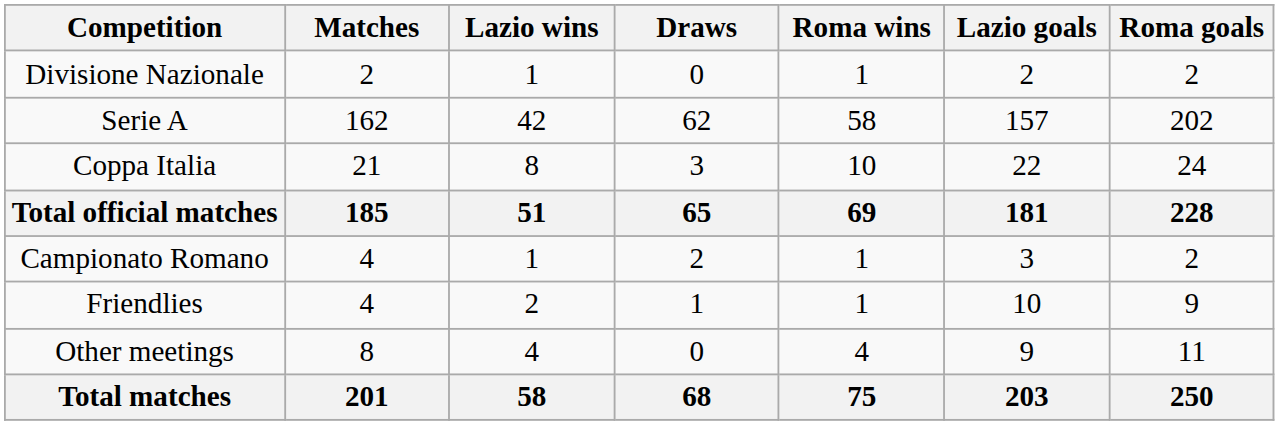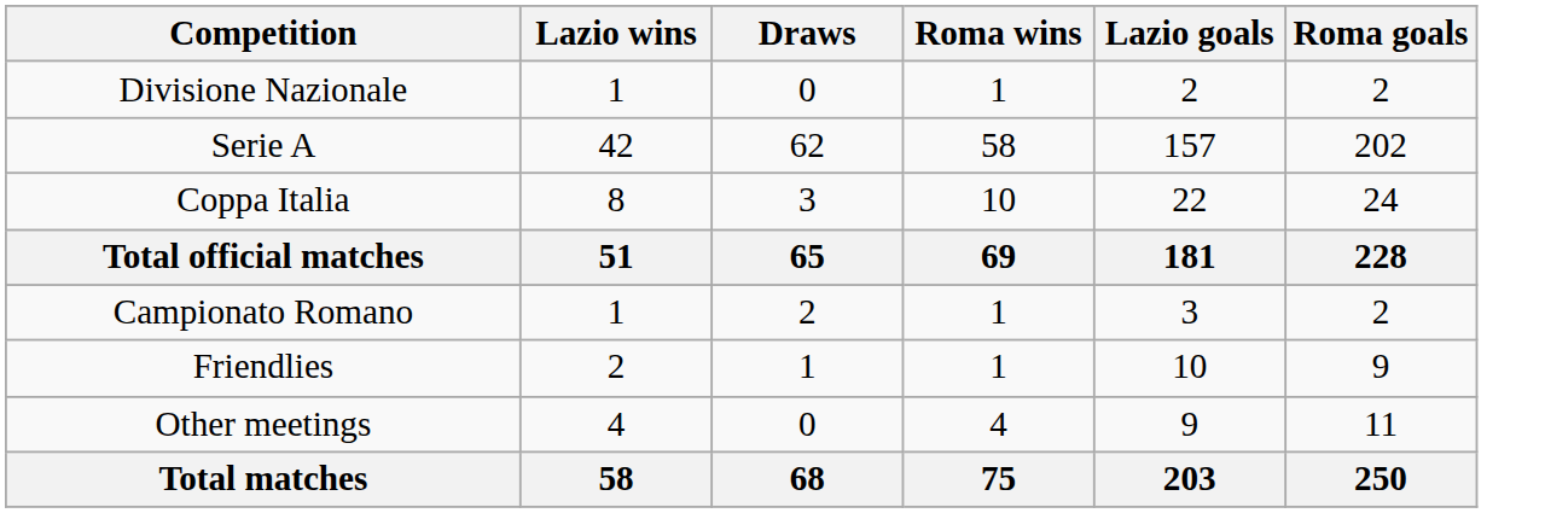- column: Matches | 2 | 162 | 21 | 185 | 4 | 4 | 8 | 201
